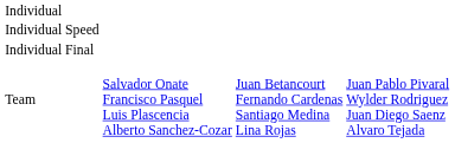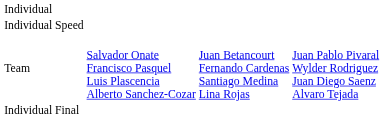rows swapped: Individual Final <-> Team
